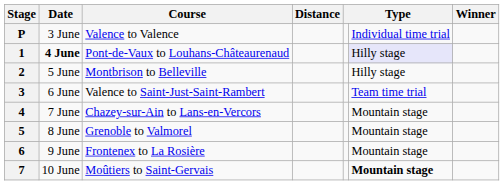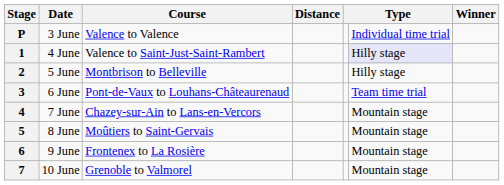1 | Date: bold -> normal
1 | Course: Pont-de-Vaux to Louhans-Châteaurenaud -> Valence to Saint-Just-Saint-Rambert
3 | Course: Valence to Saint-Just-Saint-Rambert -> Pont-de-Vaux to Louhans-Châteaurenaud
5 | Course: Grenoble to Valmorel -> Moûtiers to Saint-Gervais
7 | Course: Moûtiers to Saint-Gervais -> Grenoble to Valmorel
7 | column 6: bold -> normal
